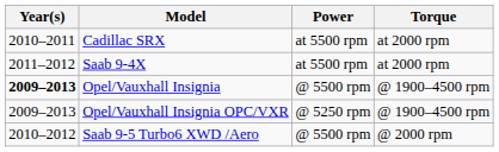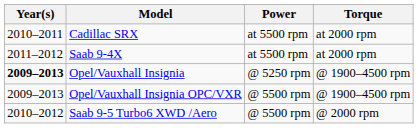Opel/Vauxhall Insignia | Power: @ 5500 rpm -> @ 5250 rpm
Opel/Vauxhall Insignia OPC/VXR | Power: @ 5250 rpm -> @ 5500 rpm
